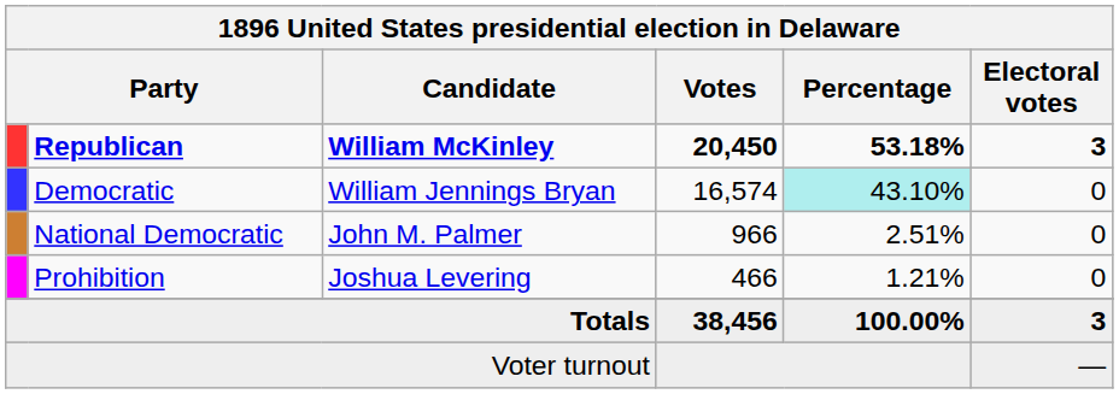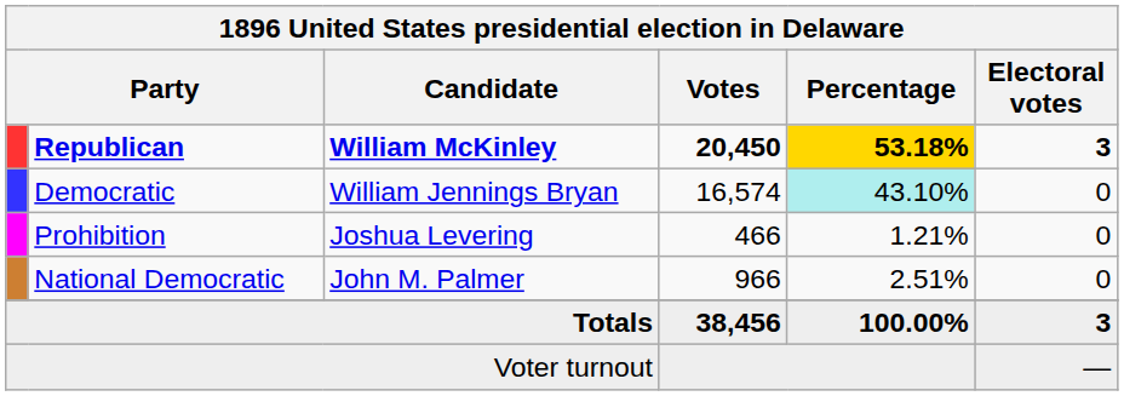Republican | Percentage: no background -> gold background
rows swapped: National Democratic <-> Prohibition
